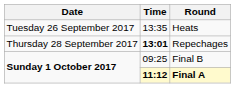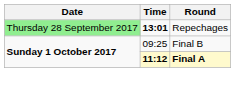- row: Tuesday 26 September 2017 | 13:35 | Heats
Repechages | Date: no background -> lightgreen background
